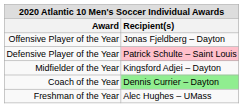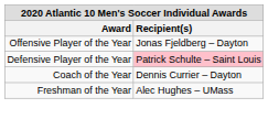- row: Midfielder of the Year | Kingsford Adjei – Dayton
Coach of the Year | Recipient(s): lightgreen background -> no background
